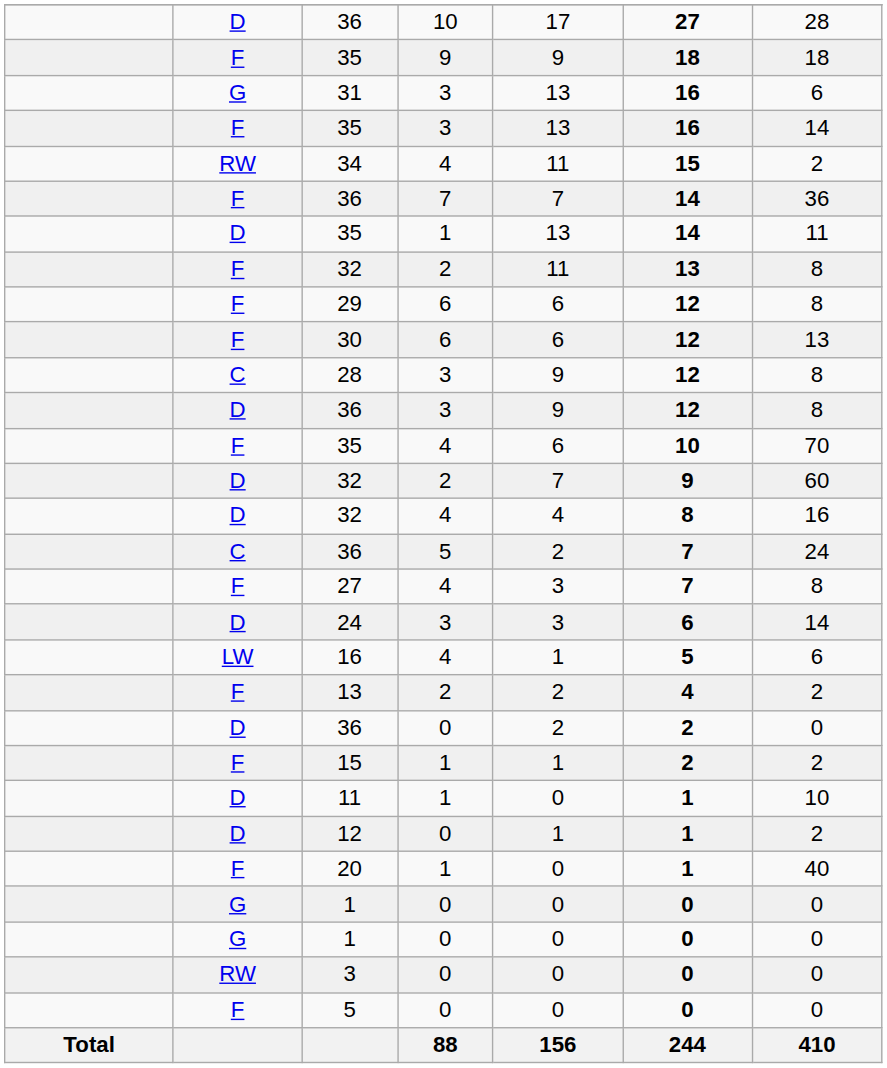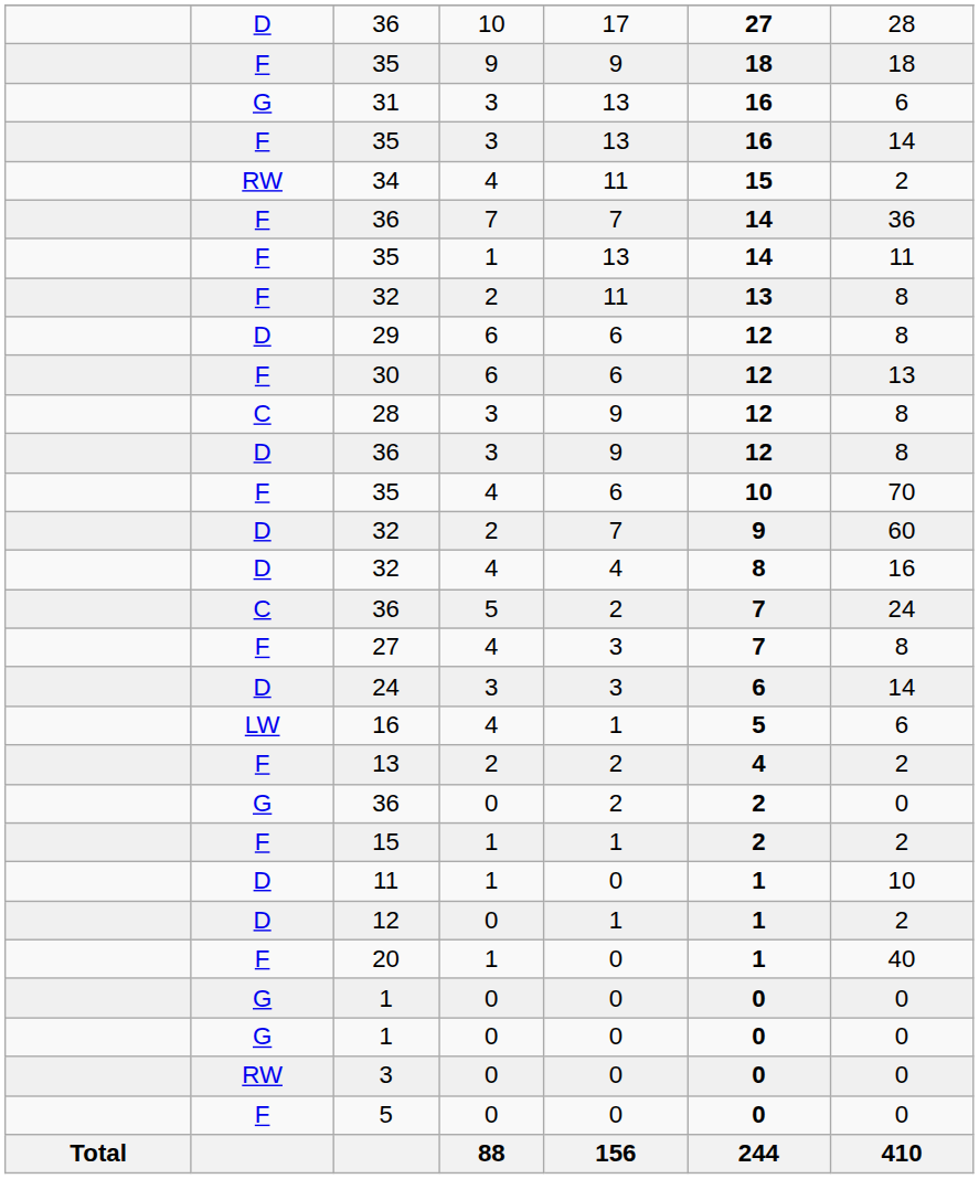35 / 1 | column 2: D -> F
29 | column 2: F -> D
36 / 0 | column 2: D -> G
